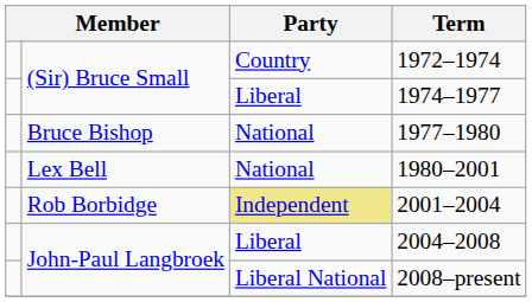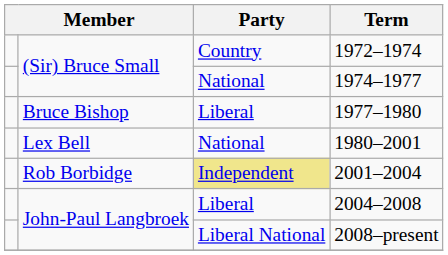1974–1977 | Party: Liberal -> National
1977–1980 | Party: National -> Liberal
